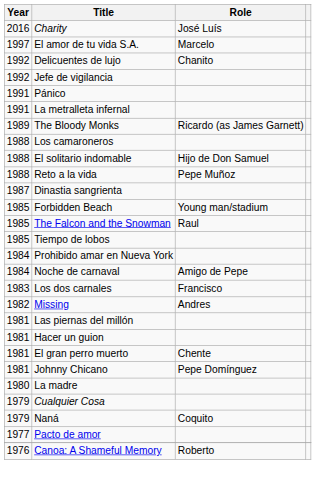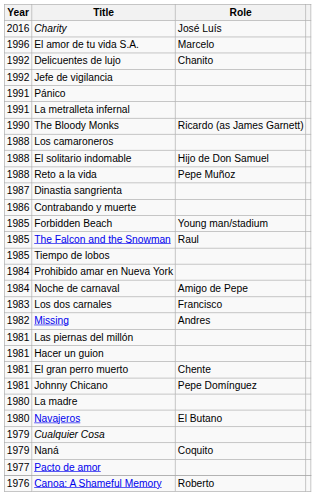El amor de tu vida S.A. | Year: 1997 -> 1996
The Bloody Monks | Year: 1989 -> 1990
+ row: 1986 | Contrabando y muerte
+ row: 1980 | Navajeros | El Butano
